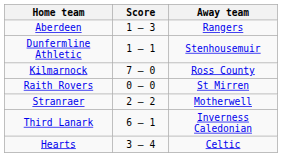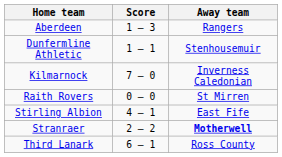Kilmarnock | Away team: Ross County -> Inverness Caledonian
+ row: Stirling Albion | 4 – 1 | East Fife
Stranraer | Away team: normal -> bold
Third Lanark | Away team: Inverness Caledonian -> Ross County
- row: Hearts | 3 – 4 | Celtic
